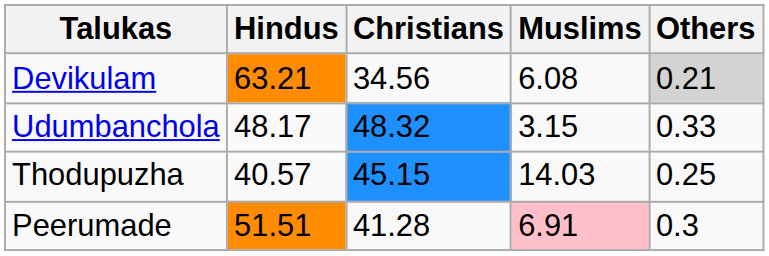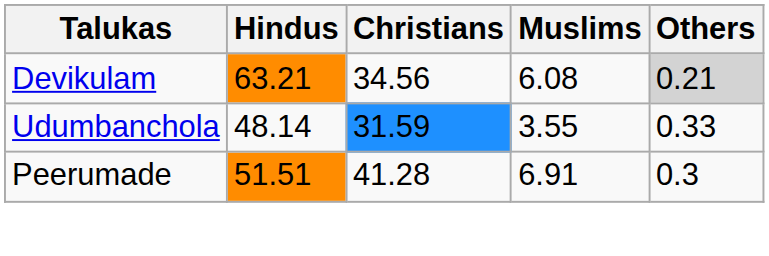Udumbanchola | Hindus: 48.17 -> 48.14
Udumbanchola | Christians: 48.32 -> 31.59
Udumbanchola | Muslims: 3.15 -> 3.55
- row: Thodupuzha | 40.57 | 45.15 | 14.03 | 0.25
Peerumade | Muslims: pink background -> no background
